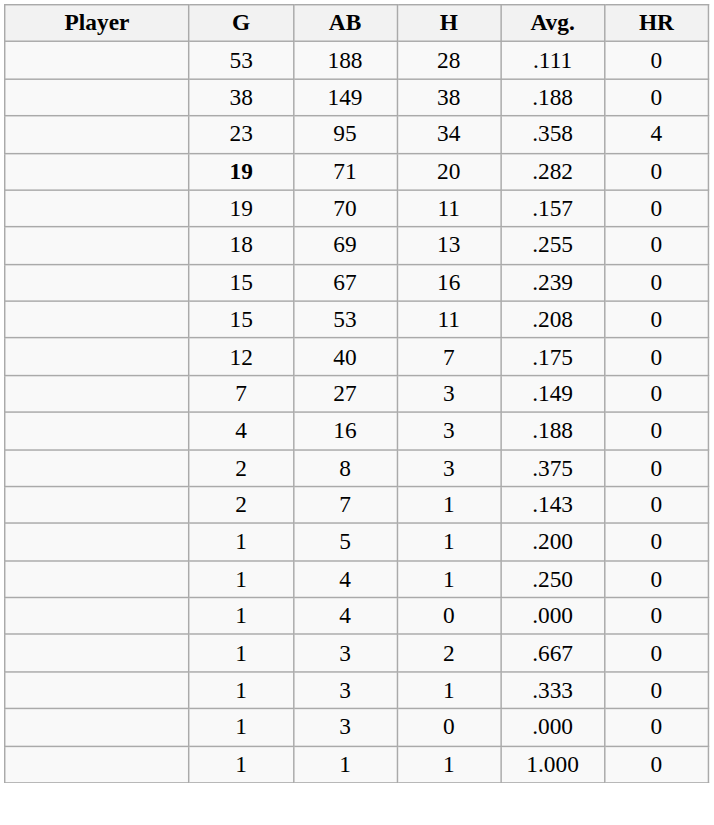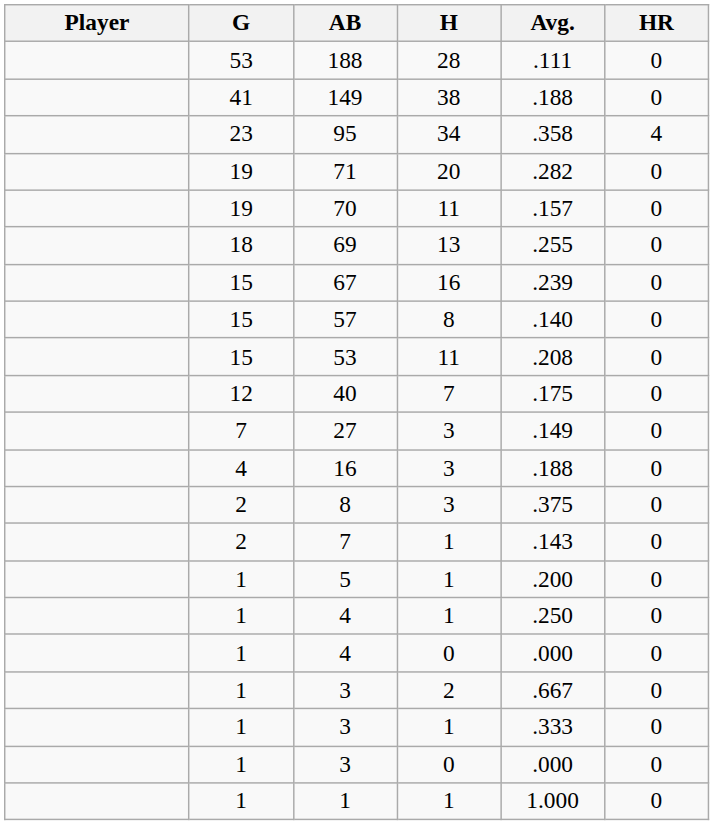149 | G: 38 -> 41
71 | G: bold -> normal
+ row: 15 | 57 | 8 | .140 | 0
